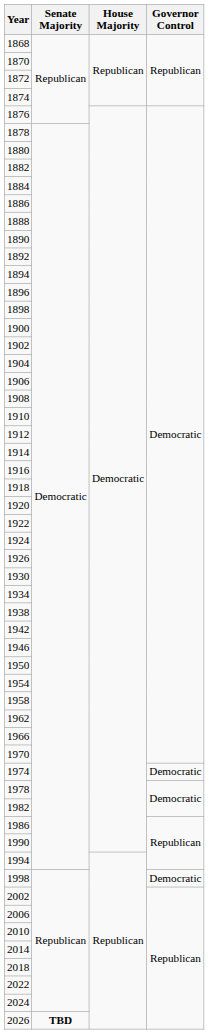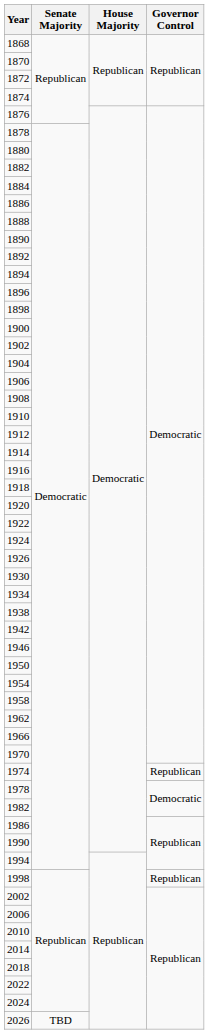1974 | Governor Control: Democratic -> Republican
1998 | Governor Control: Democratic -> Republican
2026 | Senate Majority: bold -> normal
